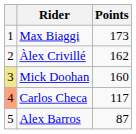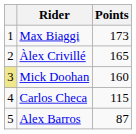Àlex Crivillé | Points: 162 -> 165
Carlos Checa | column 1: lightsalmon background -> no background
Carlos Checa | Points: 117 -> 115
